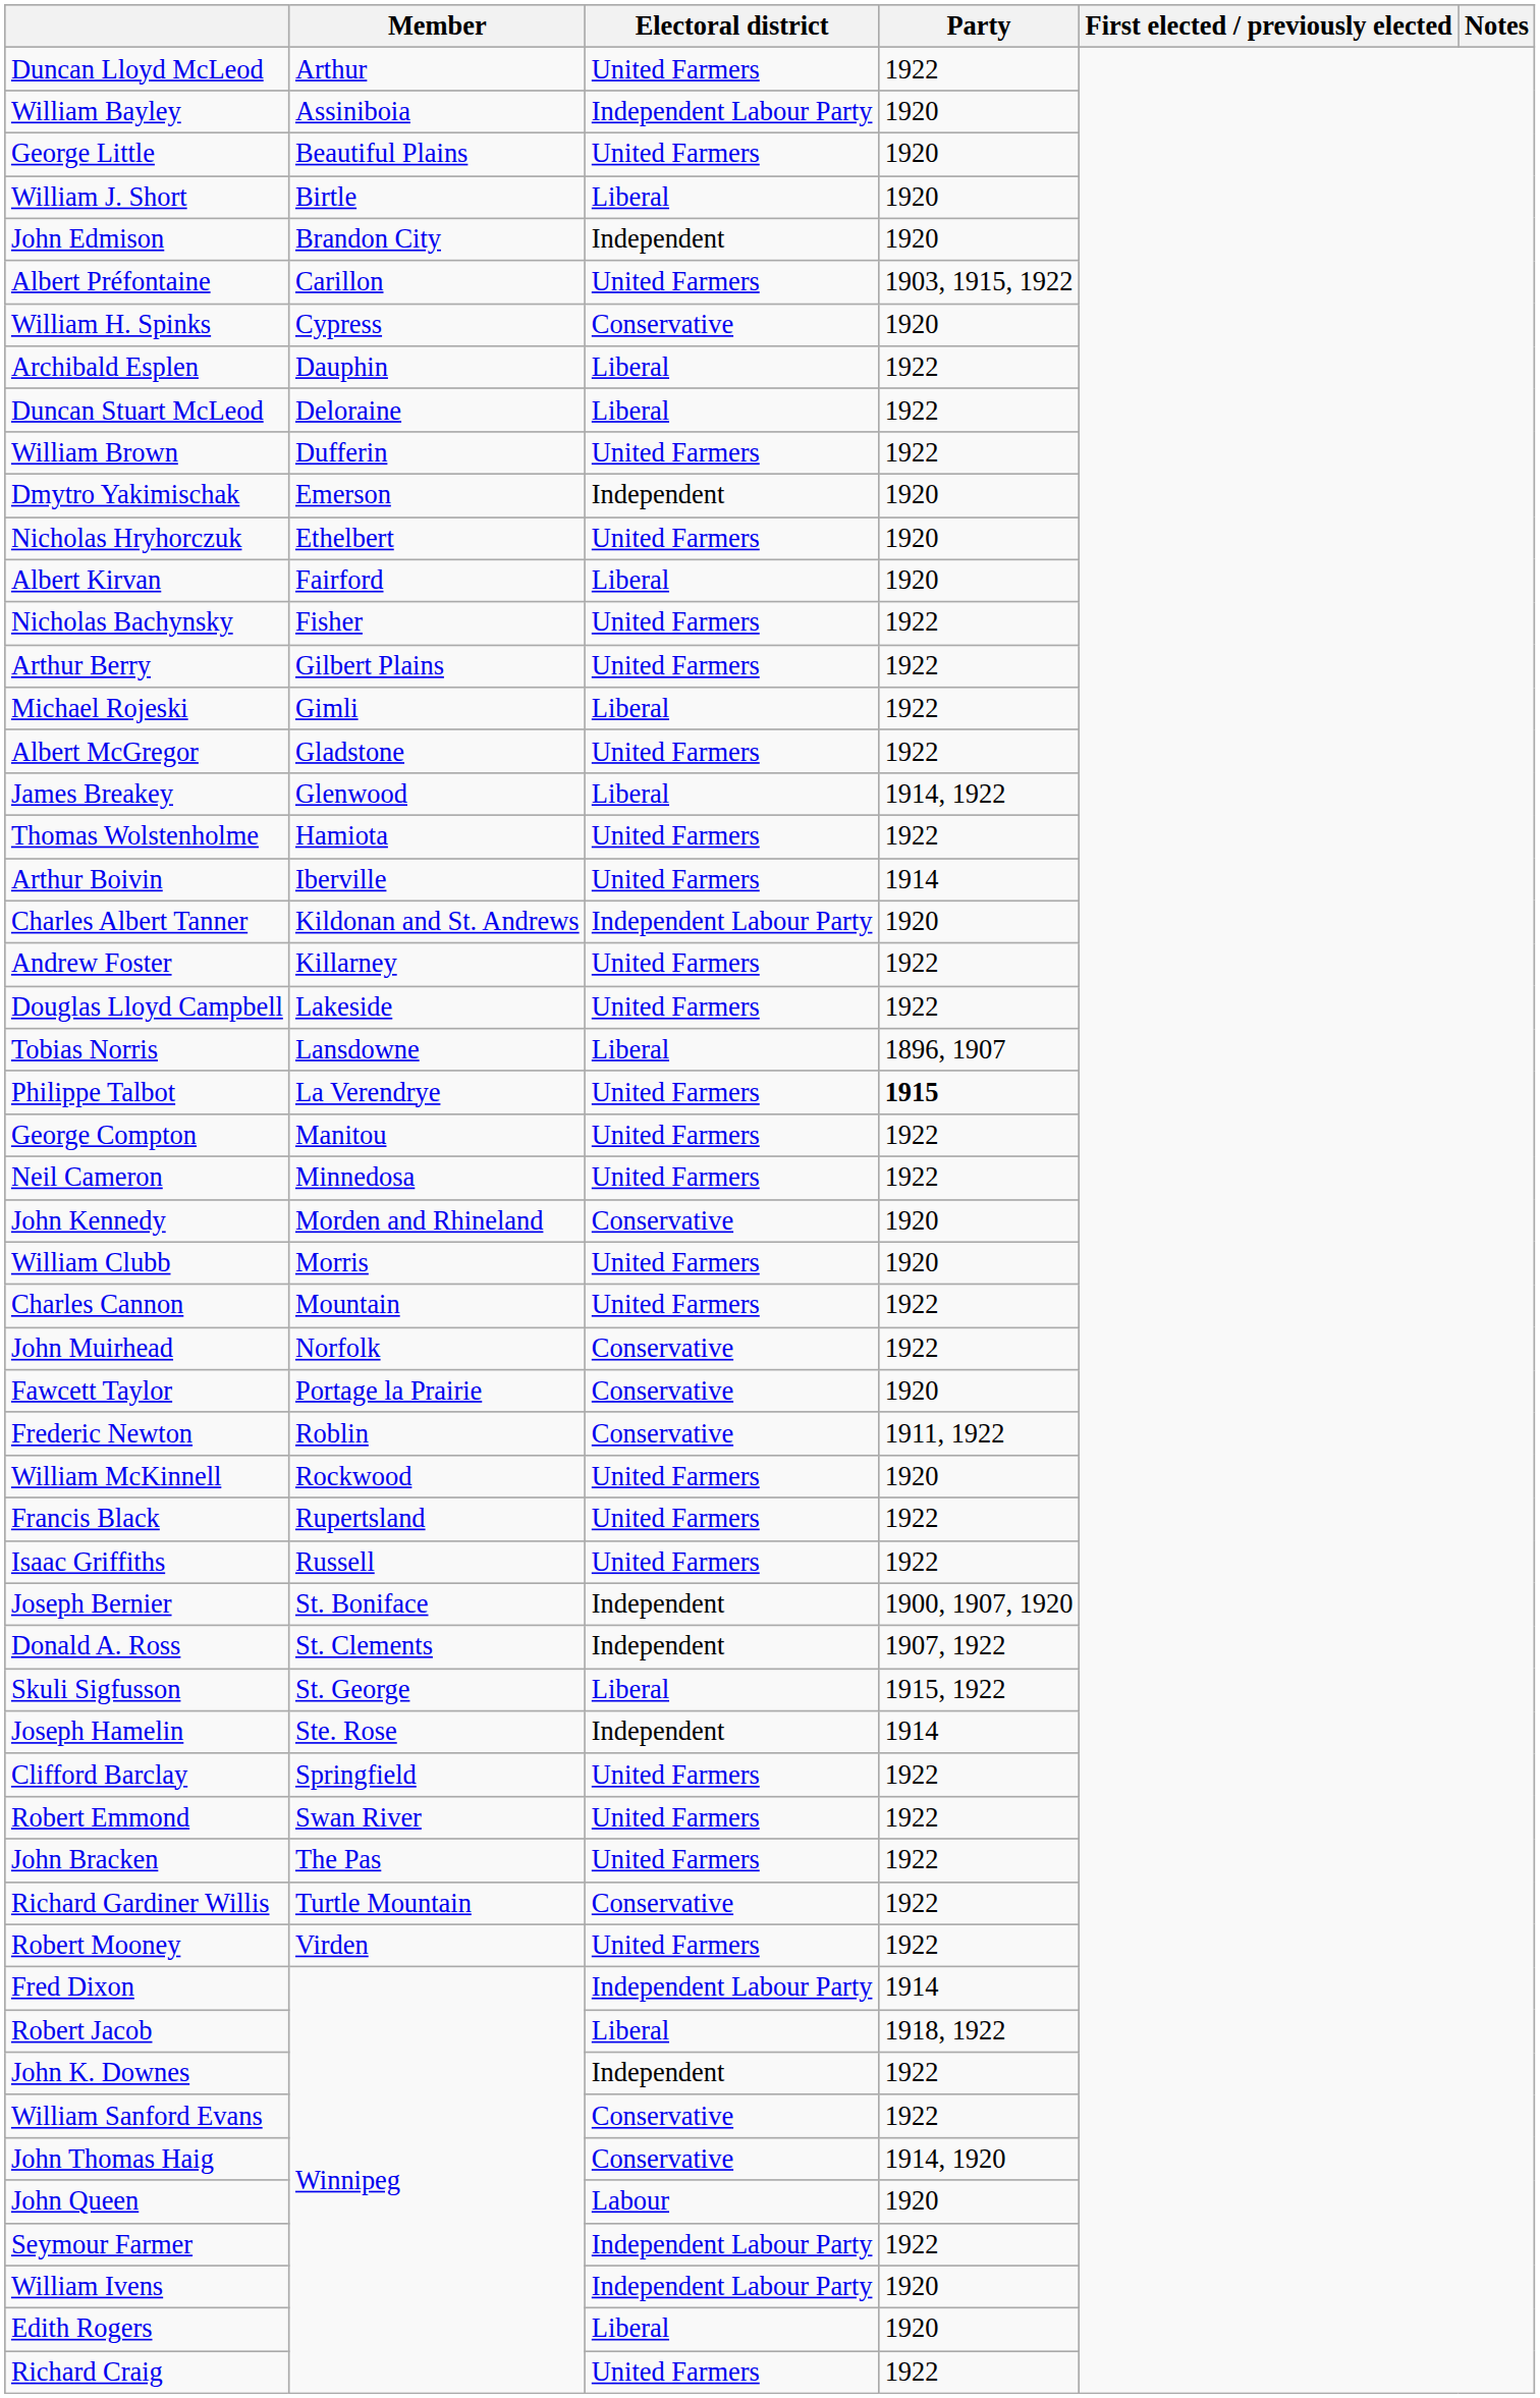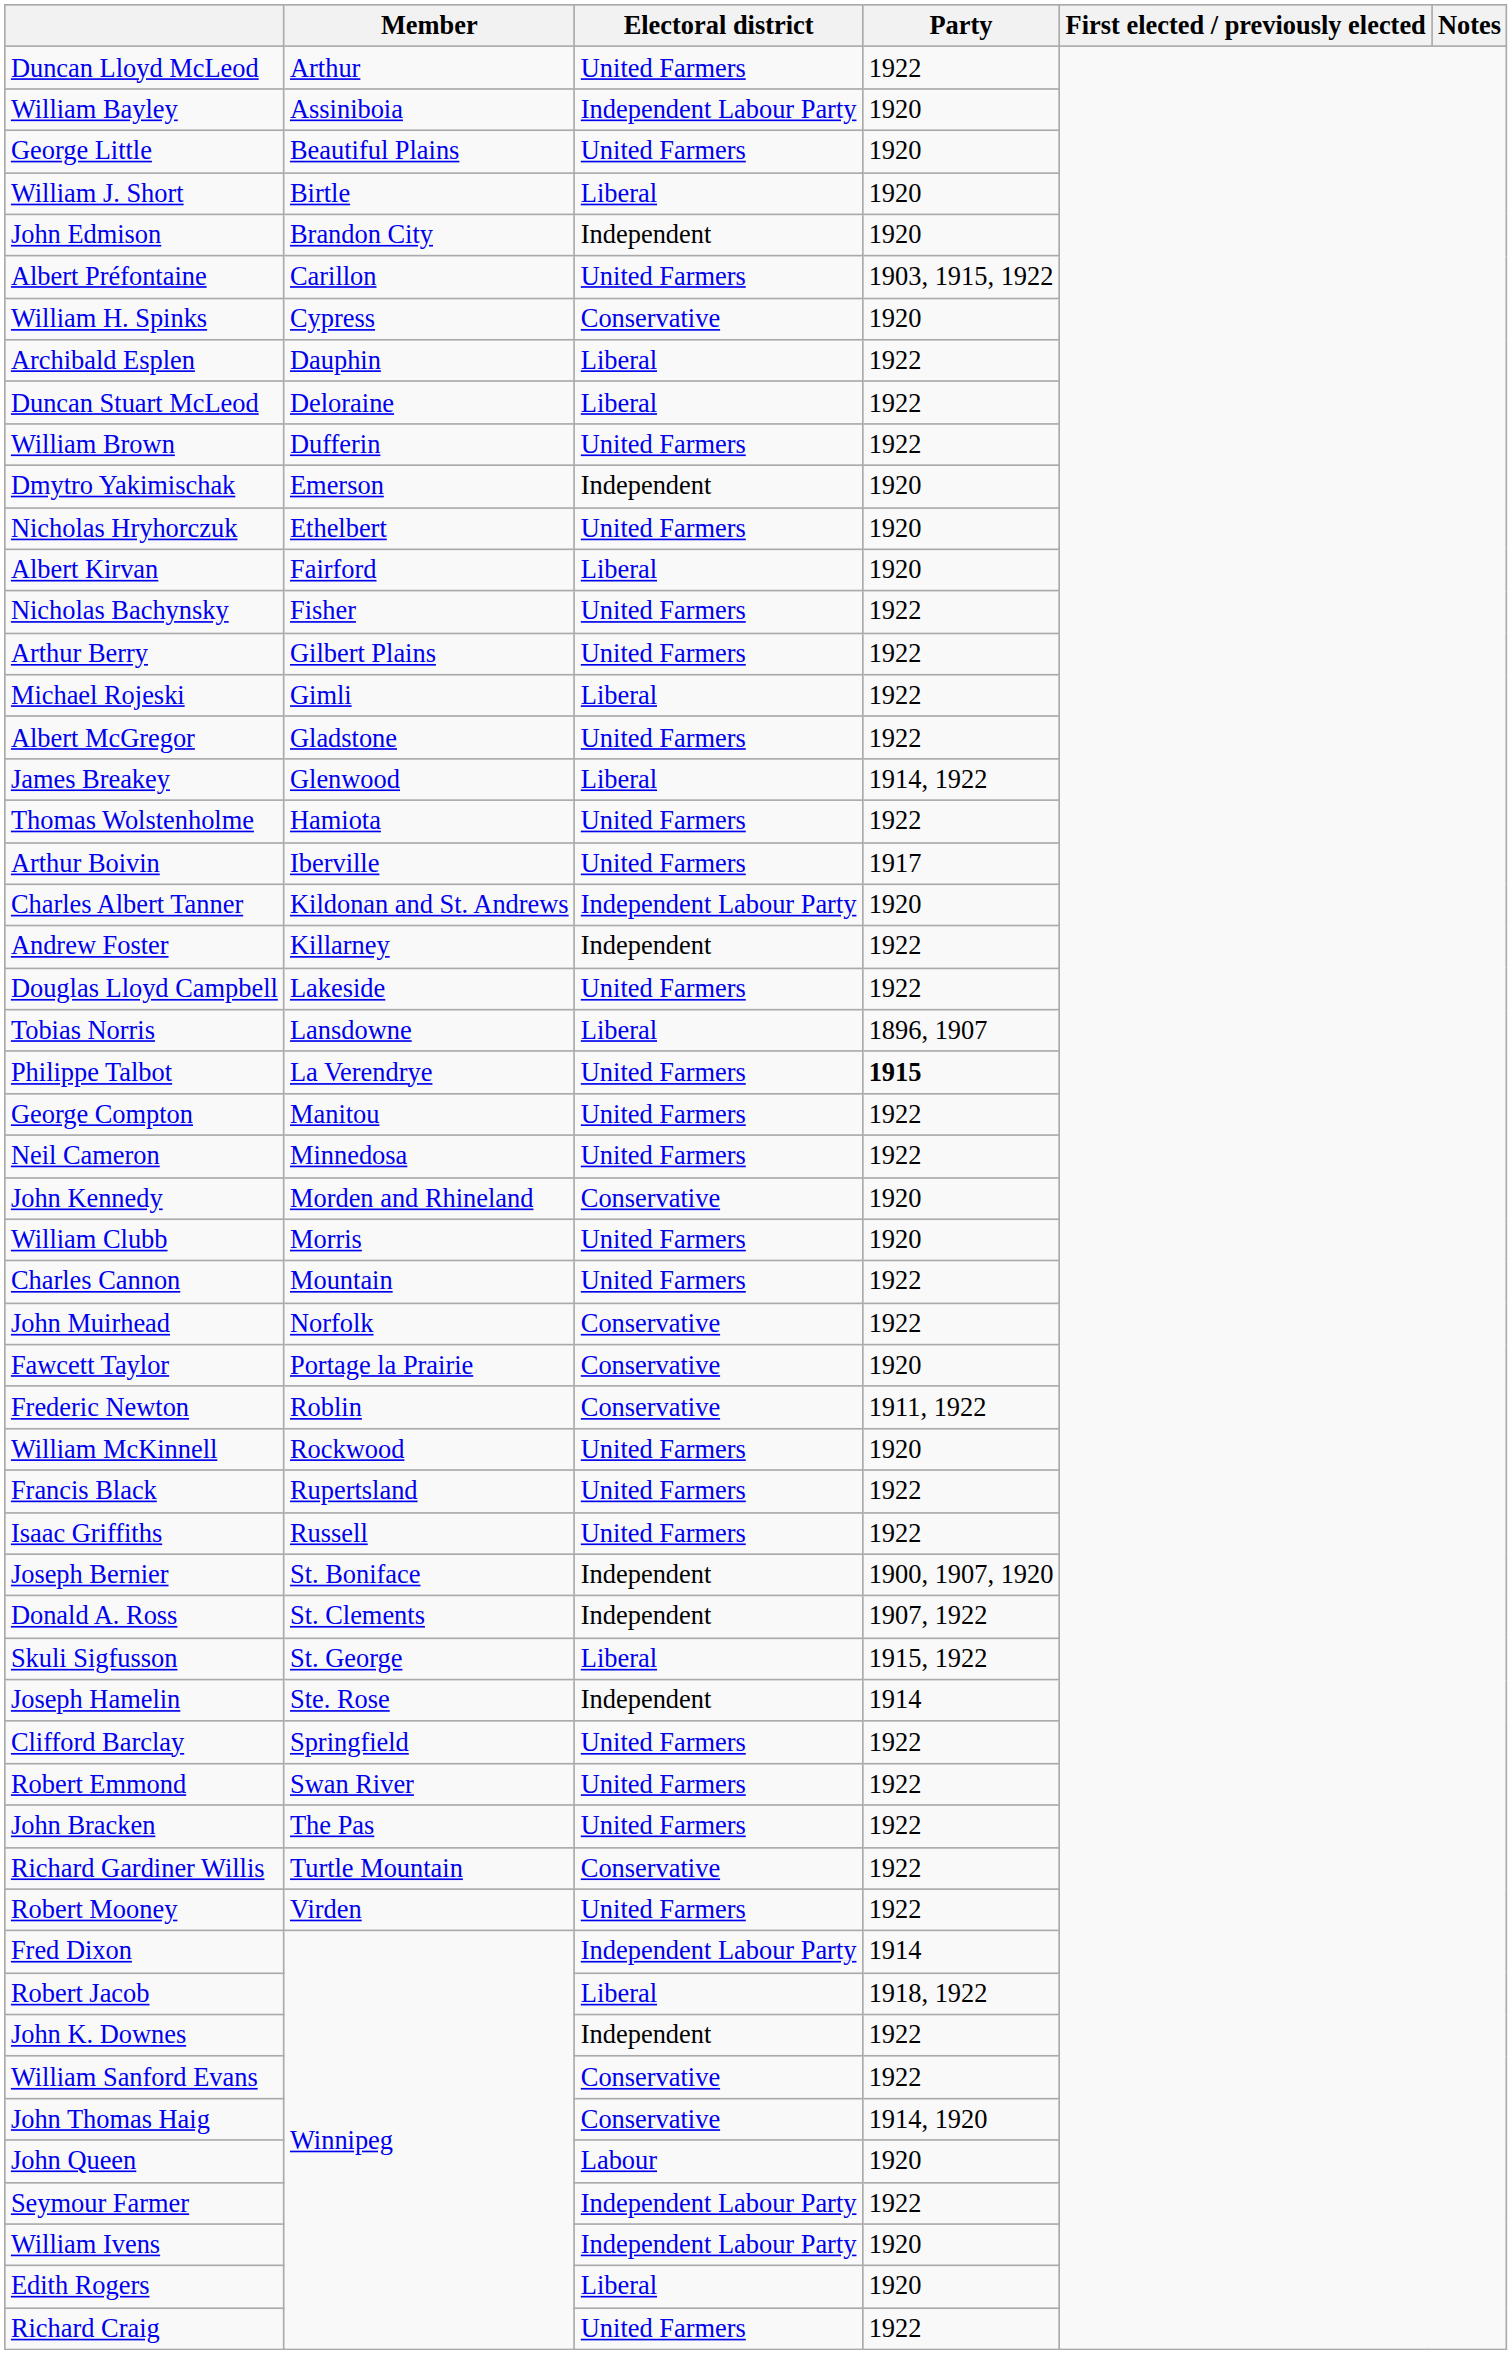Arthur Boivin | Party: 1914 -> 1917
Andrew Foster | Electoral district: United Farmers -> Independent
